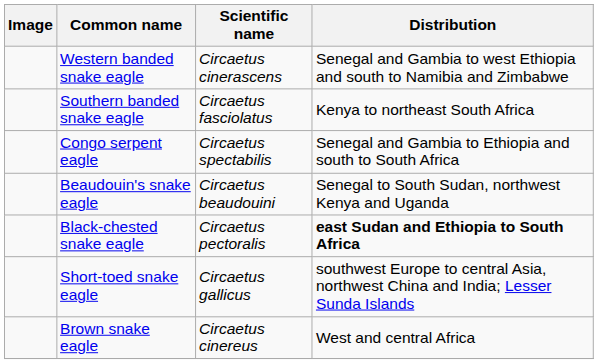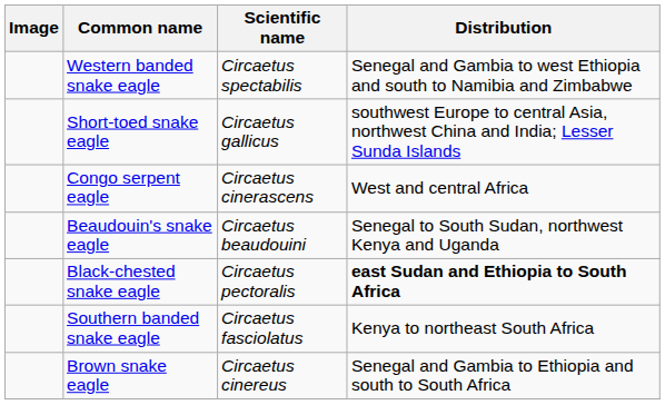Western banded snake eagle | Scientific name: Circaetus cinerascens -> Circaetus spectabilis
rows swapped: Southern banded snake eagle <-> Short-toed snake eagle
Congo serpent eagle | Scientific name: Circaetus spectabilis -> Circaetus cinerascens
Congo serpent eagle | Distribution: Senegal and Gambia to Ethiopia and south to South Africa -> West and central Africa
Brown snake eagle | Distribution: West and central Africa -> Senegal and Gambia to Ethiopia and south to South Africa
